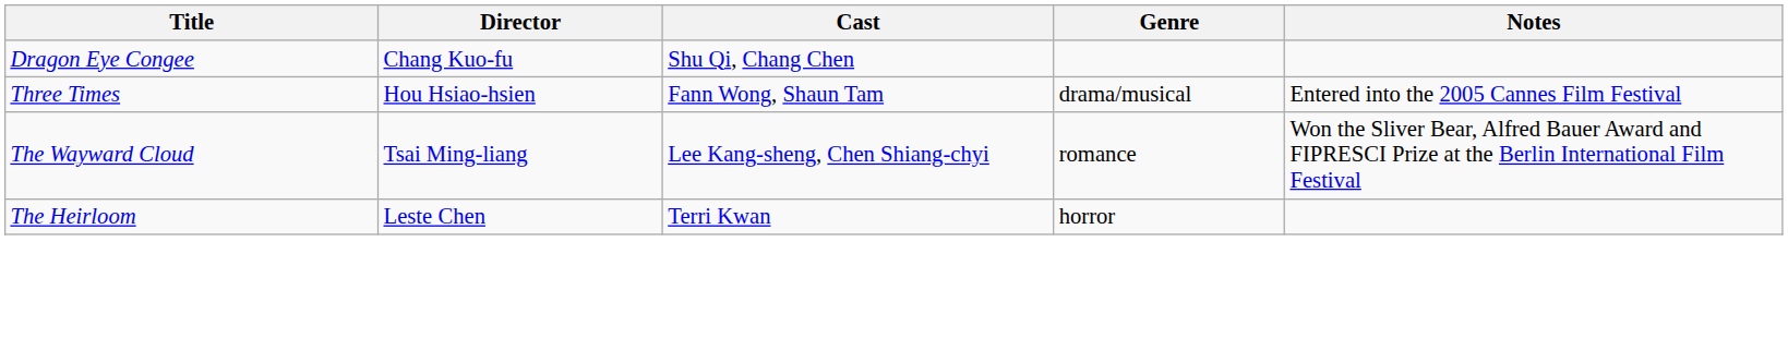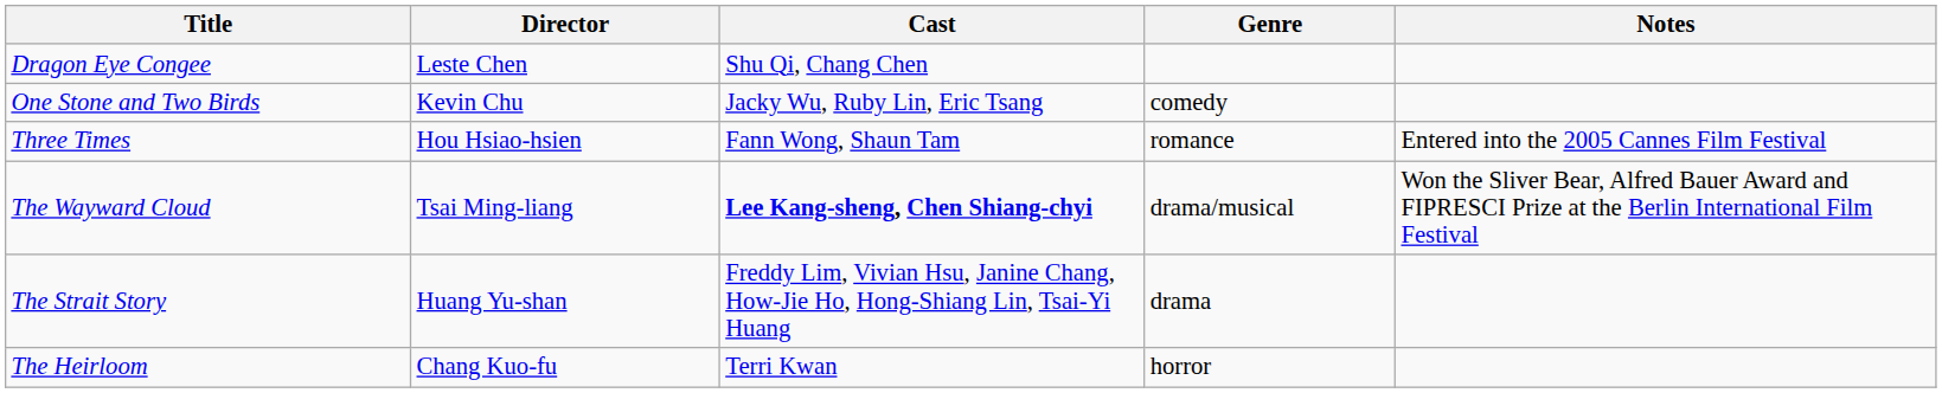Dragon Eye Congee | Director: Chang Kuo-fu -> Leste Chen
+ row: One Stone and Two Birds | Kevin Chu | Jacky Wu, Ruby Lin, Eric Tsang | comedy
Three Times | Genre: drama/musical -> romance
The Wayward Cloud | Cast: normal -> bold
The Wayward Cloud | Genre: romance -> drama/musical
+ row: The Strait Story | Huang Yu-shan | Freddy Lim, Vivian Hsu, Janine Chang, How-Jie Ho, Hong-Shiang Lin, Tsai-Yi Huang | drama
The Heirloom | Director: Leste Chen -> Chang Kuo-fu
